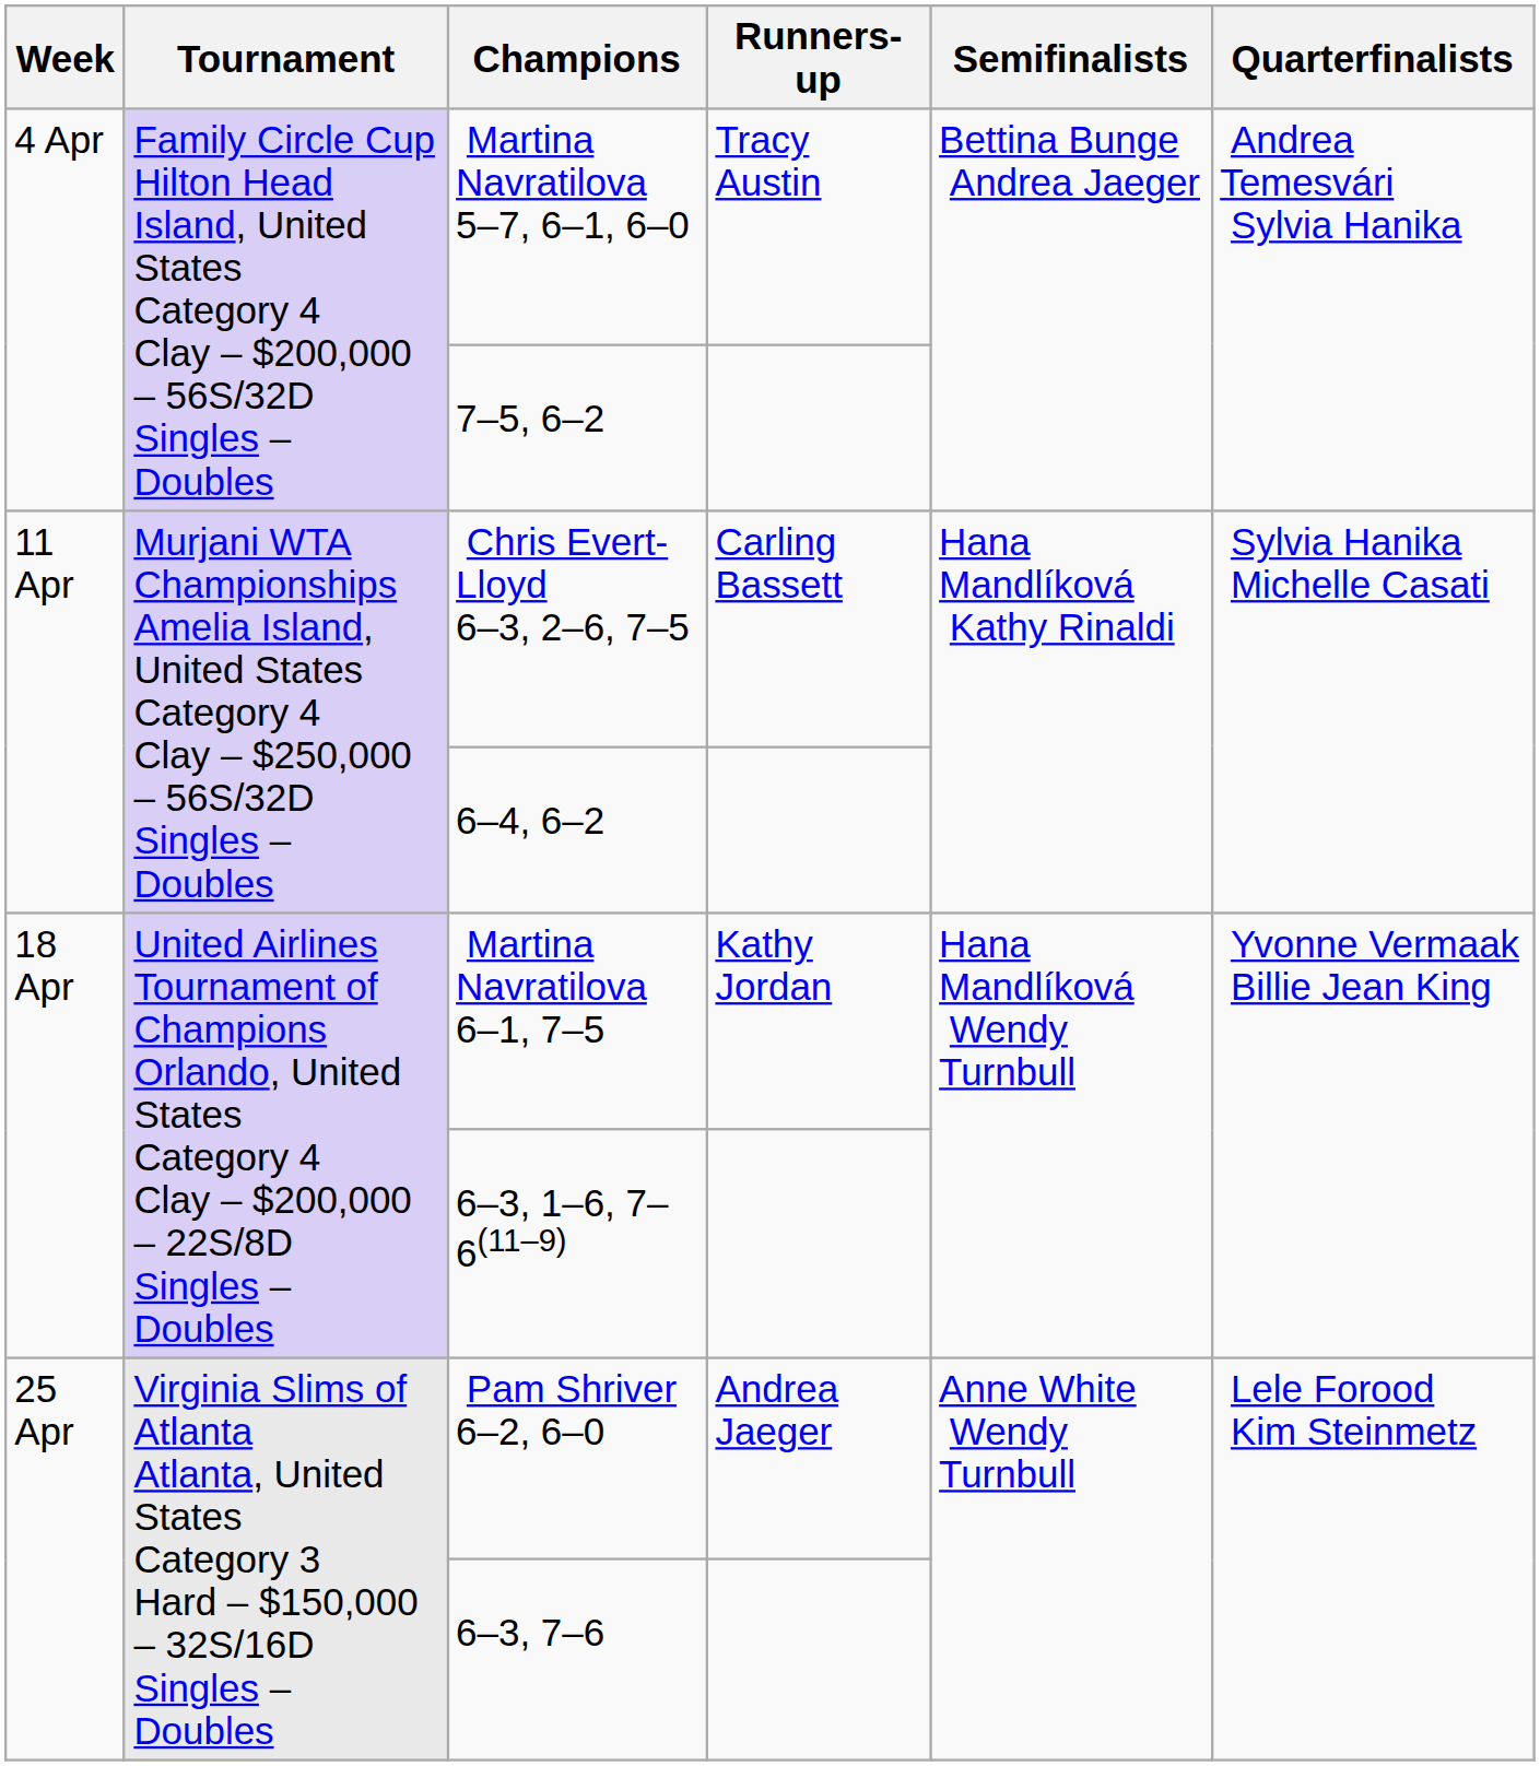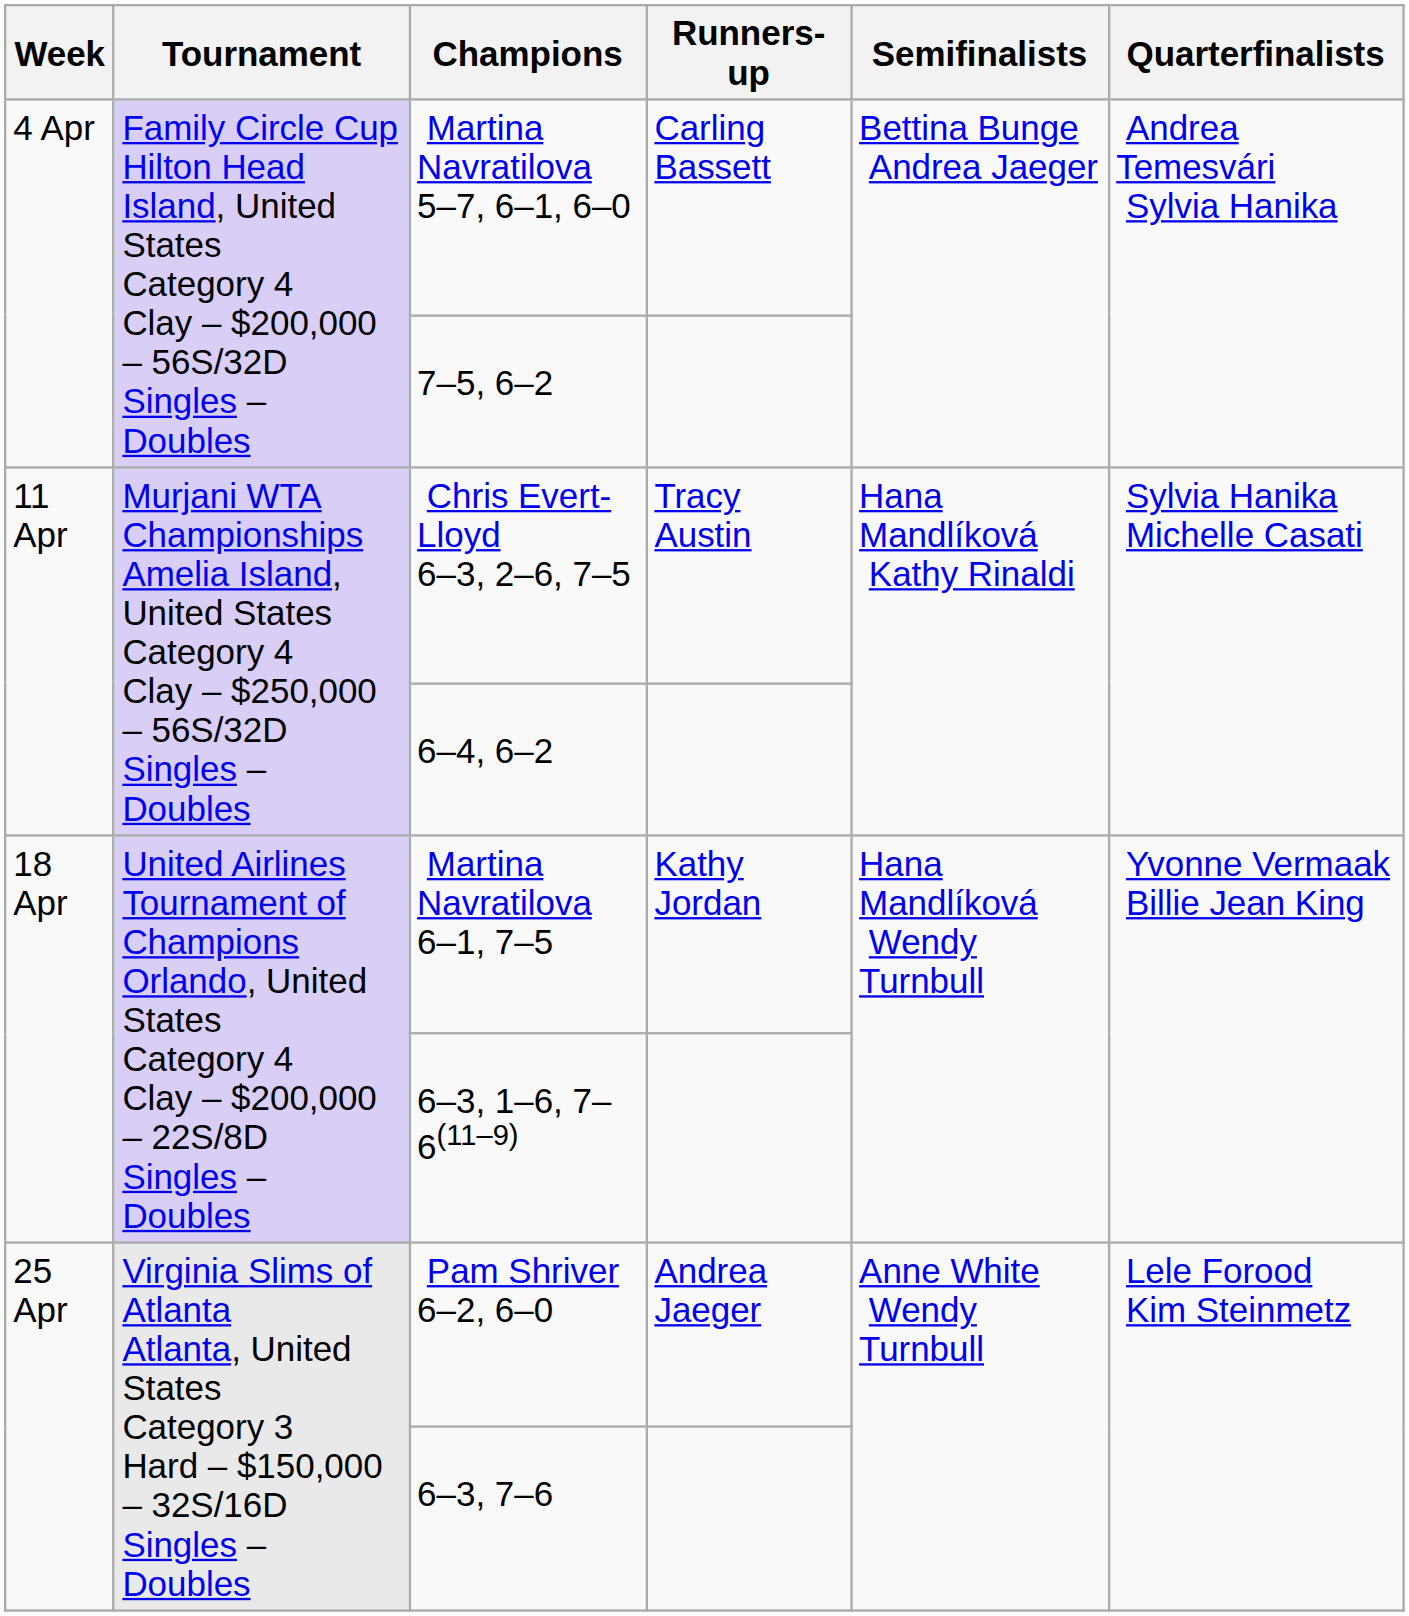Martina Navratilova 5–7, 6–1, 6–0 | Runners-up: Tracy Austin -> Carling Bassett
Chris Evert-Lloyd 6–3, 2–6, 7–5 | Runners-up: Carling Bassett -> Tracy Austin
